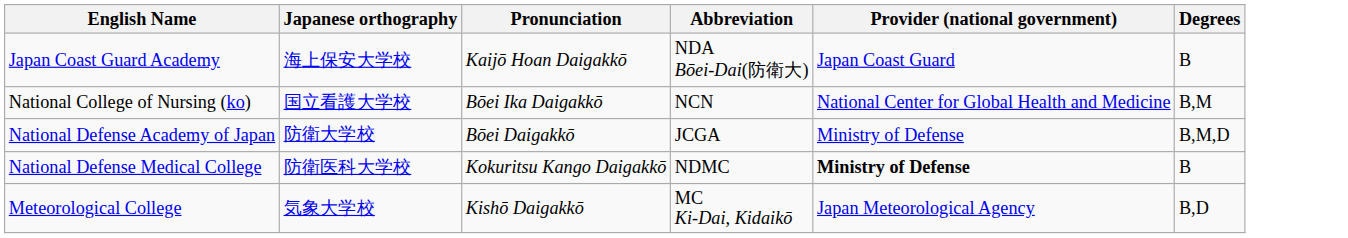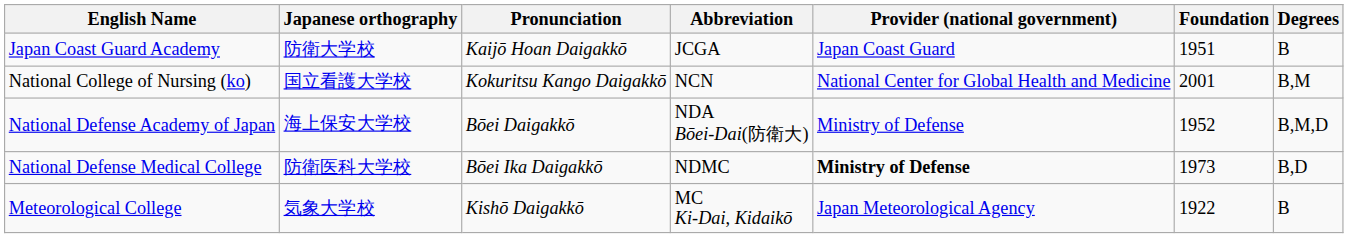+ column: Foundation | 1951 | 2001 | 1952 | 1973 | 1922
Japan Coast Guard Academy | Japanese orthography: 海上保安大学校 -> 防衛大学校
Japan Coast Guard Academy | Abbreviation: NDA Bōei-Dai(防衛大) -> JCGA
National College of Nursing (ko) | Pronunciation: Bōei Ika Daigakkō -> Kokuritsu Kango Daigakkō
National Defense Academy of Japan | Japanese orthography: 防衛大学校 -> 海上保安大学校
National Defense Academy of Japan | Abbreviation: JCGA -> NDA Bōei-Dai(防衛大)
National Defense Medical College | Pronunciation: Kokuritsu Kango Daigakkō -> Bōei Ika Daigakkō
National Defense Medical College | Degrees: B -> B,D
Meteorological College | Degrees: B,D -> B
